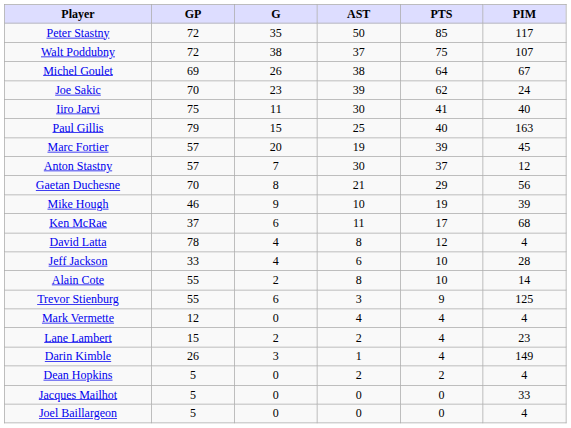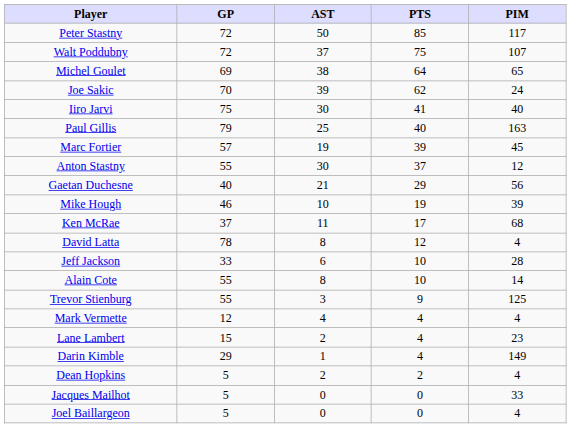- column: G | 35 | 38 | 26 | 23 | 11 | 15 | 20 | 7 | 8 | 9 | 6 | 4 | 4 | 2 | 6 | 0 | 2 | 3 | 0 | 0 | 0
Michel Goulet | PIM: 67 -> 65
Anton Stastny | GP: 57 -> 55
Gaetan Duchesne | GP: 70 -> 40
Darin Kimble | GP: 26 -> 29
